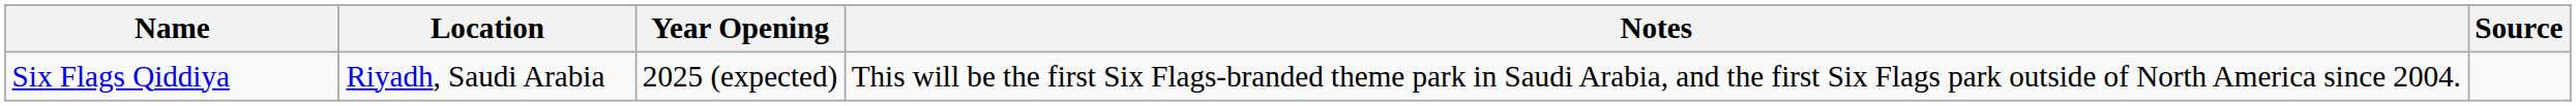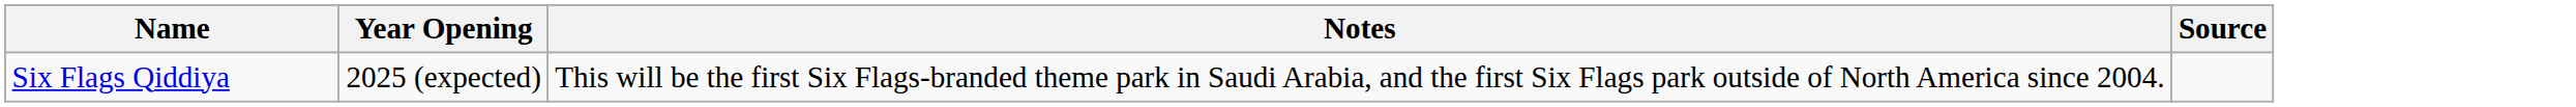- column: Location | Riyadh, Saudi Arabia
